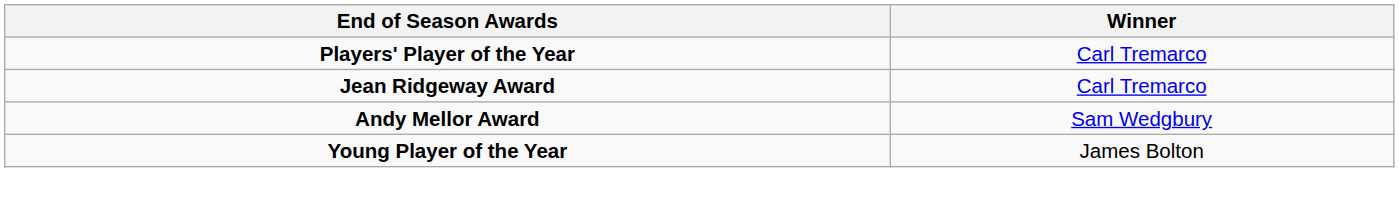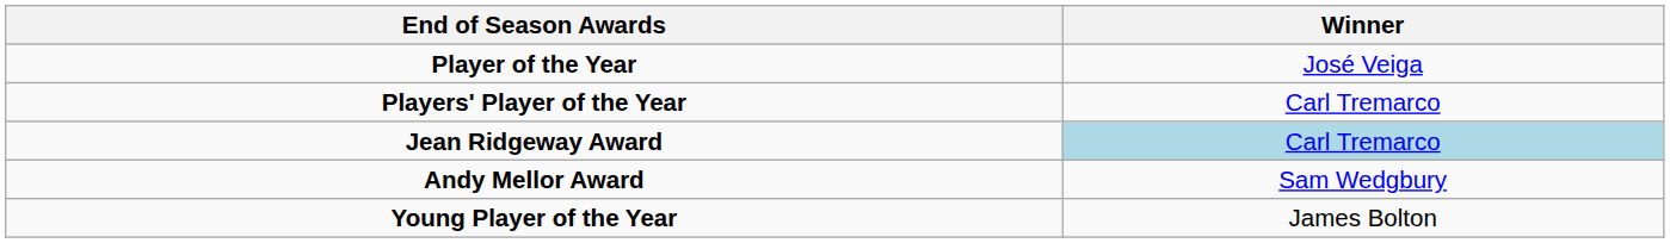+ row: Player of the Year | José Veiga
Jean Ridgeway Award | Winner: no background -> lightblue background
